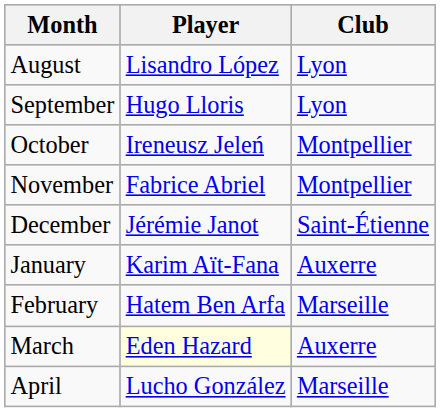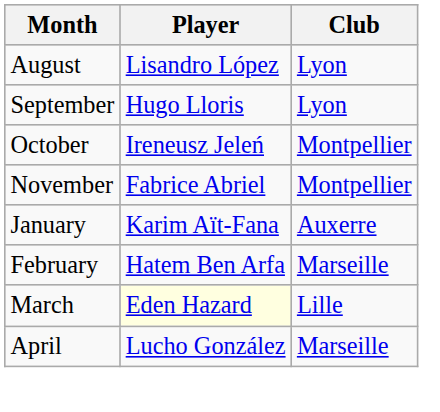- row: December | Jérémie Janot | Saint-Étienne
March | Club: Auxerre -> Lille
